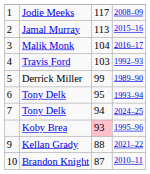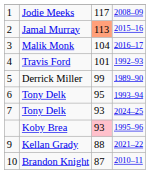Jamal Murray | column 3: no background -> lightsalmon background
Travis Ford | column 3: 103 -> 101
7 / Tony Delk | column 3: 94 -> 93
